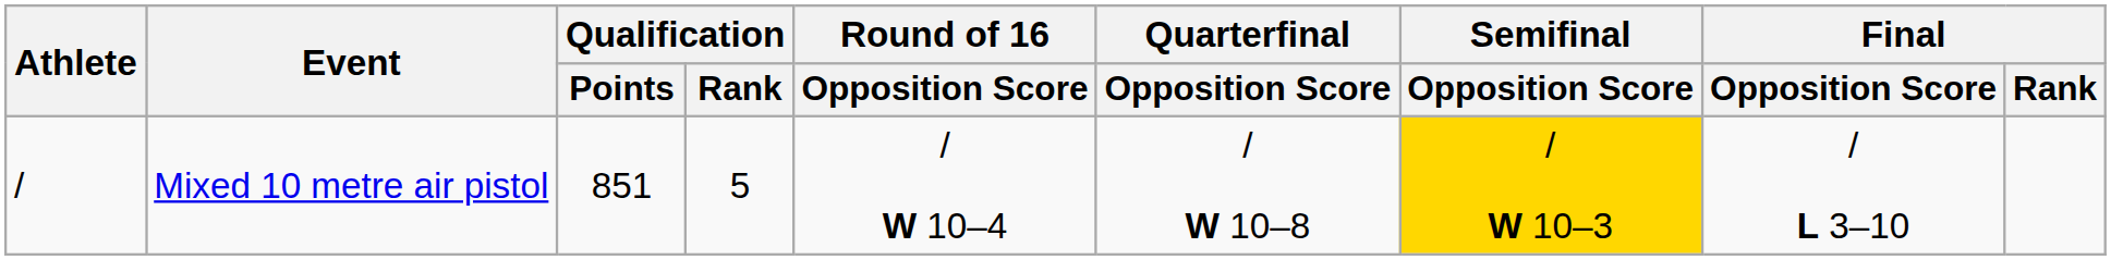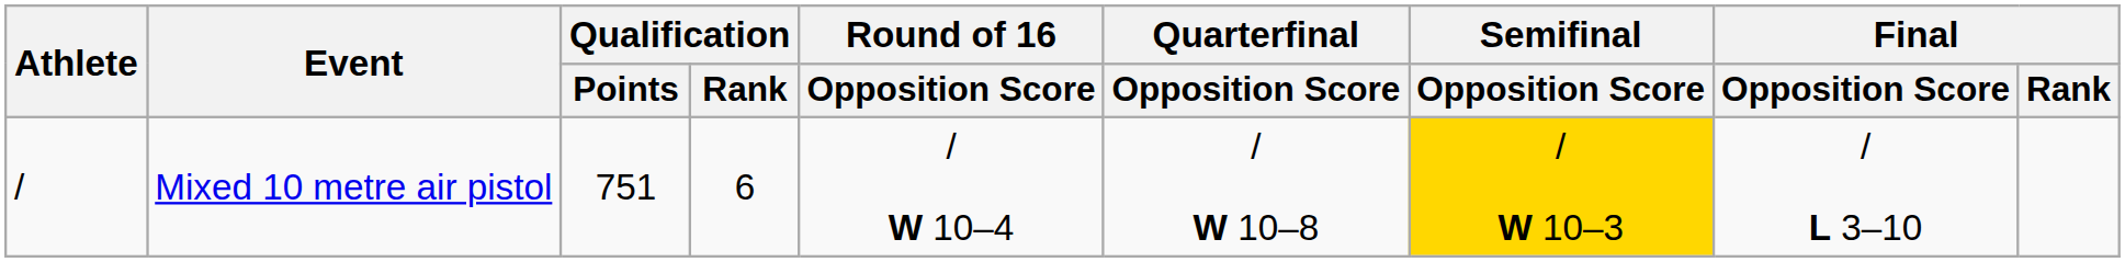Mixed 10 metre air pistol | Qualification / Points: 851 -> 751
Mixed 10 metre air pistol | Qualification / Rank: 5 -> 6
